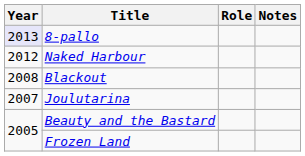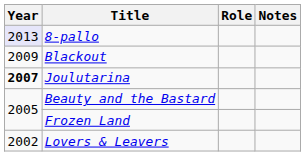- row: 2012 | Naked Harbour
Blackout | Year: 2008 -> 2009
Joulutarina | Year: normal -> bold
+ row: 2002 | Lovers & Leavers
